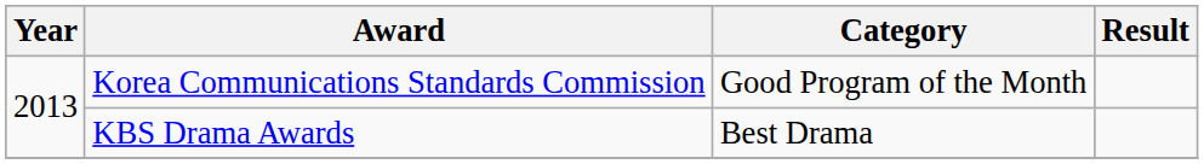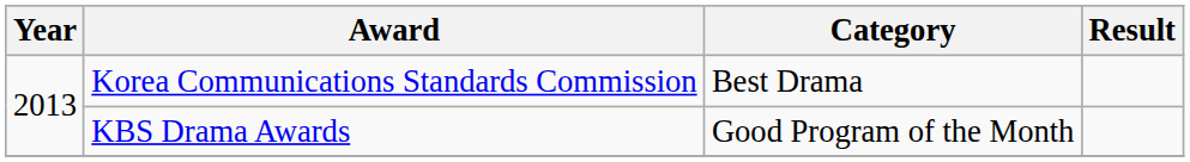Korea Communications Standards Commission | Category: Good Program of the Month -> Best Drama
KBS Drama Awards | Category: Best Drama -> Good Program of the Month
